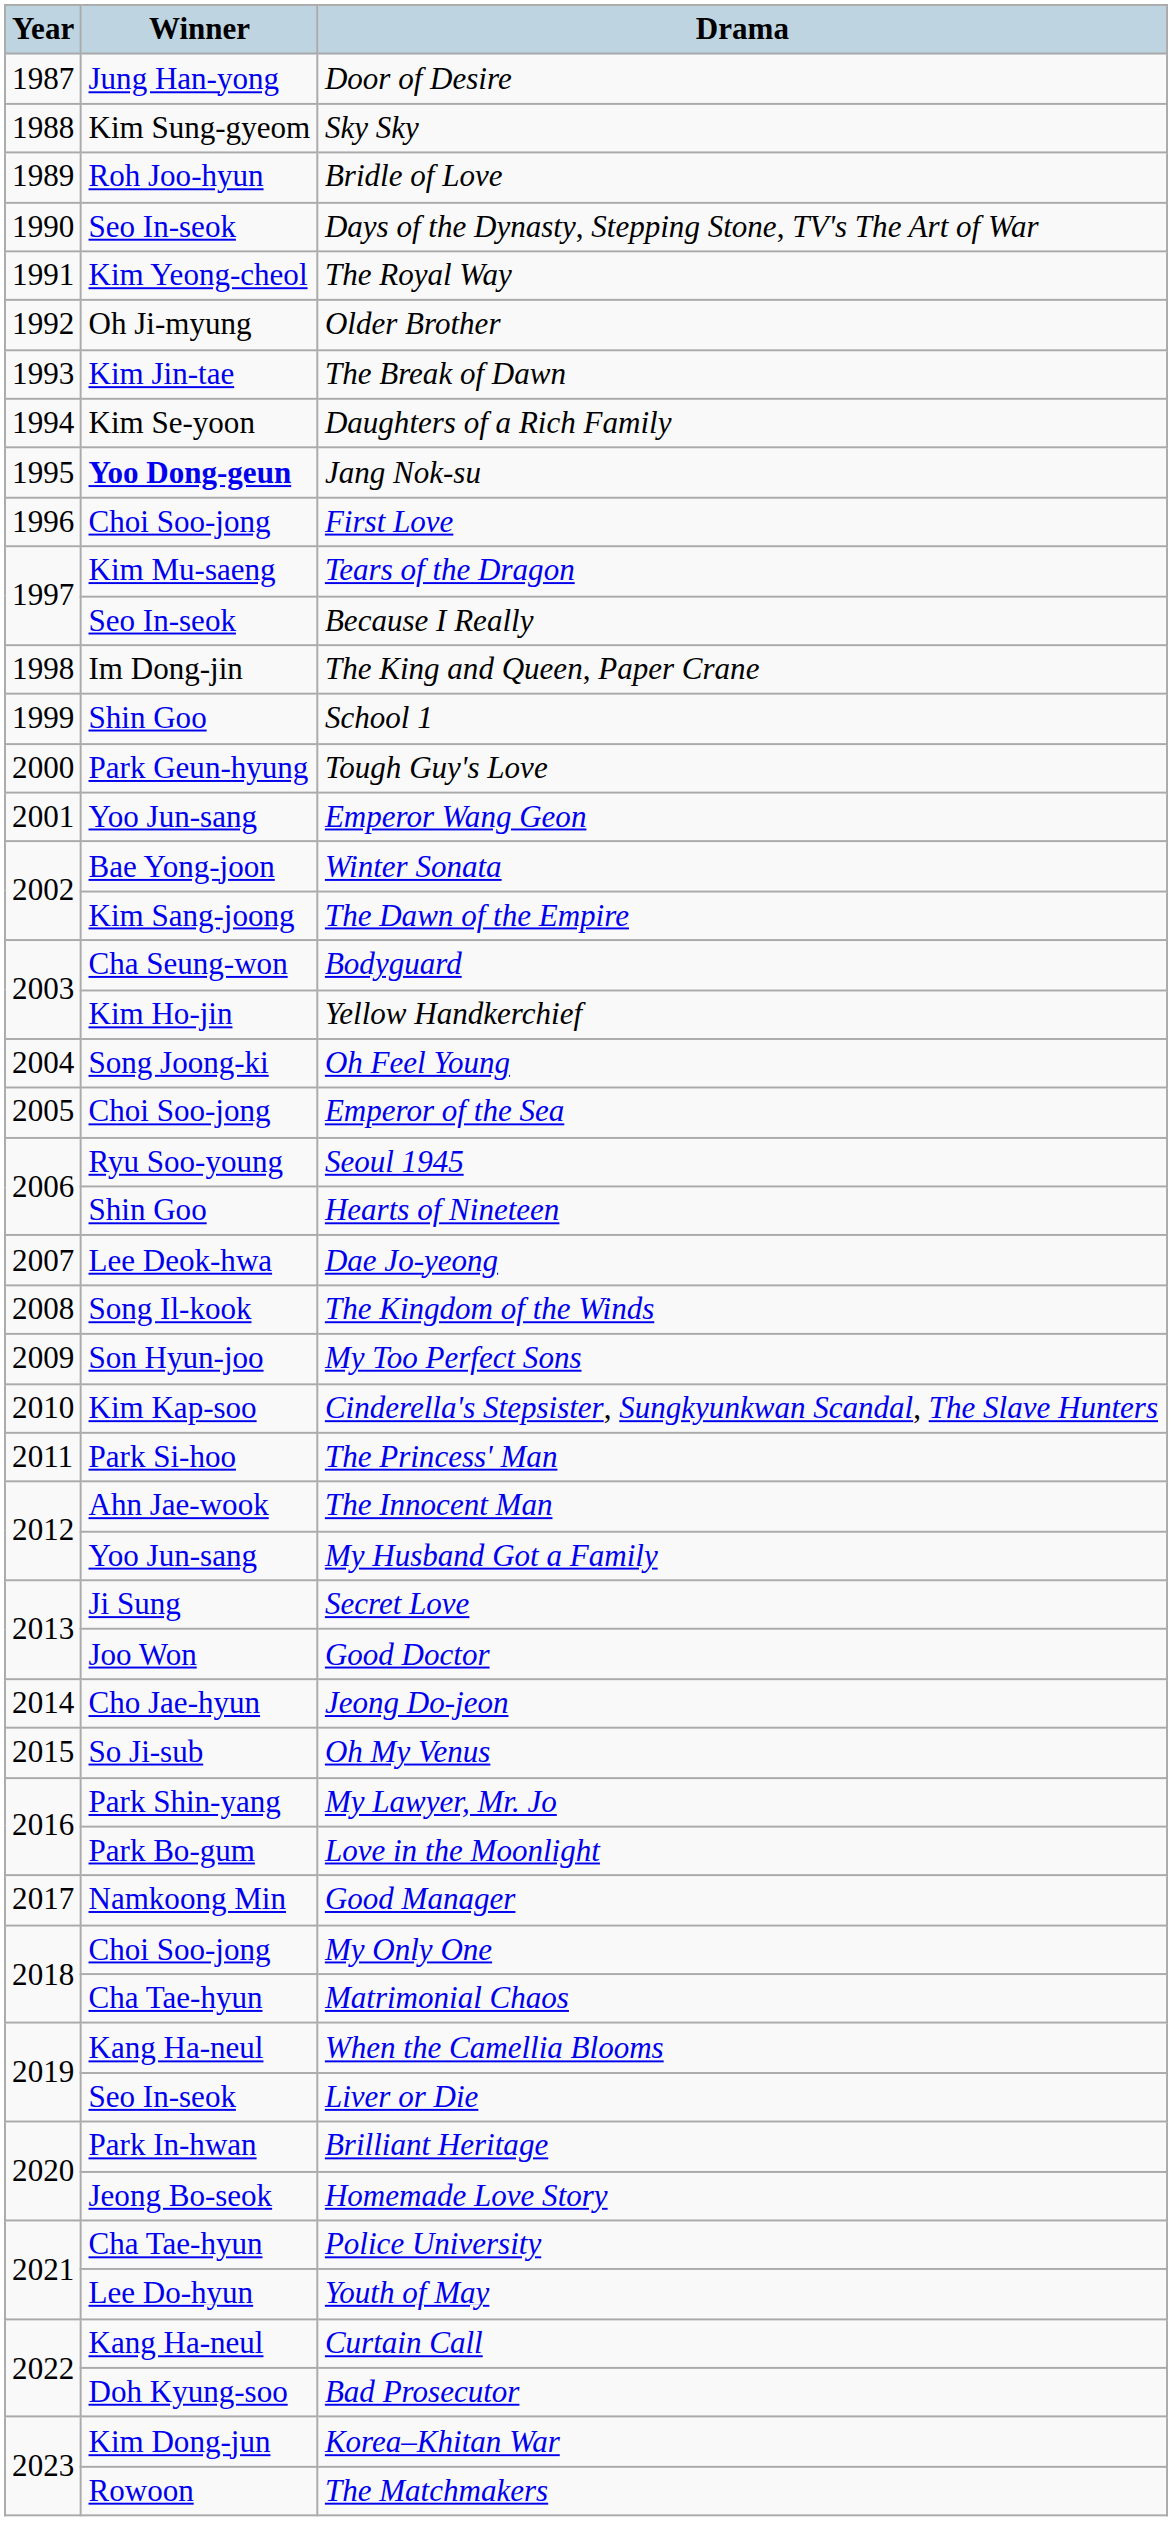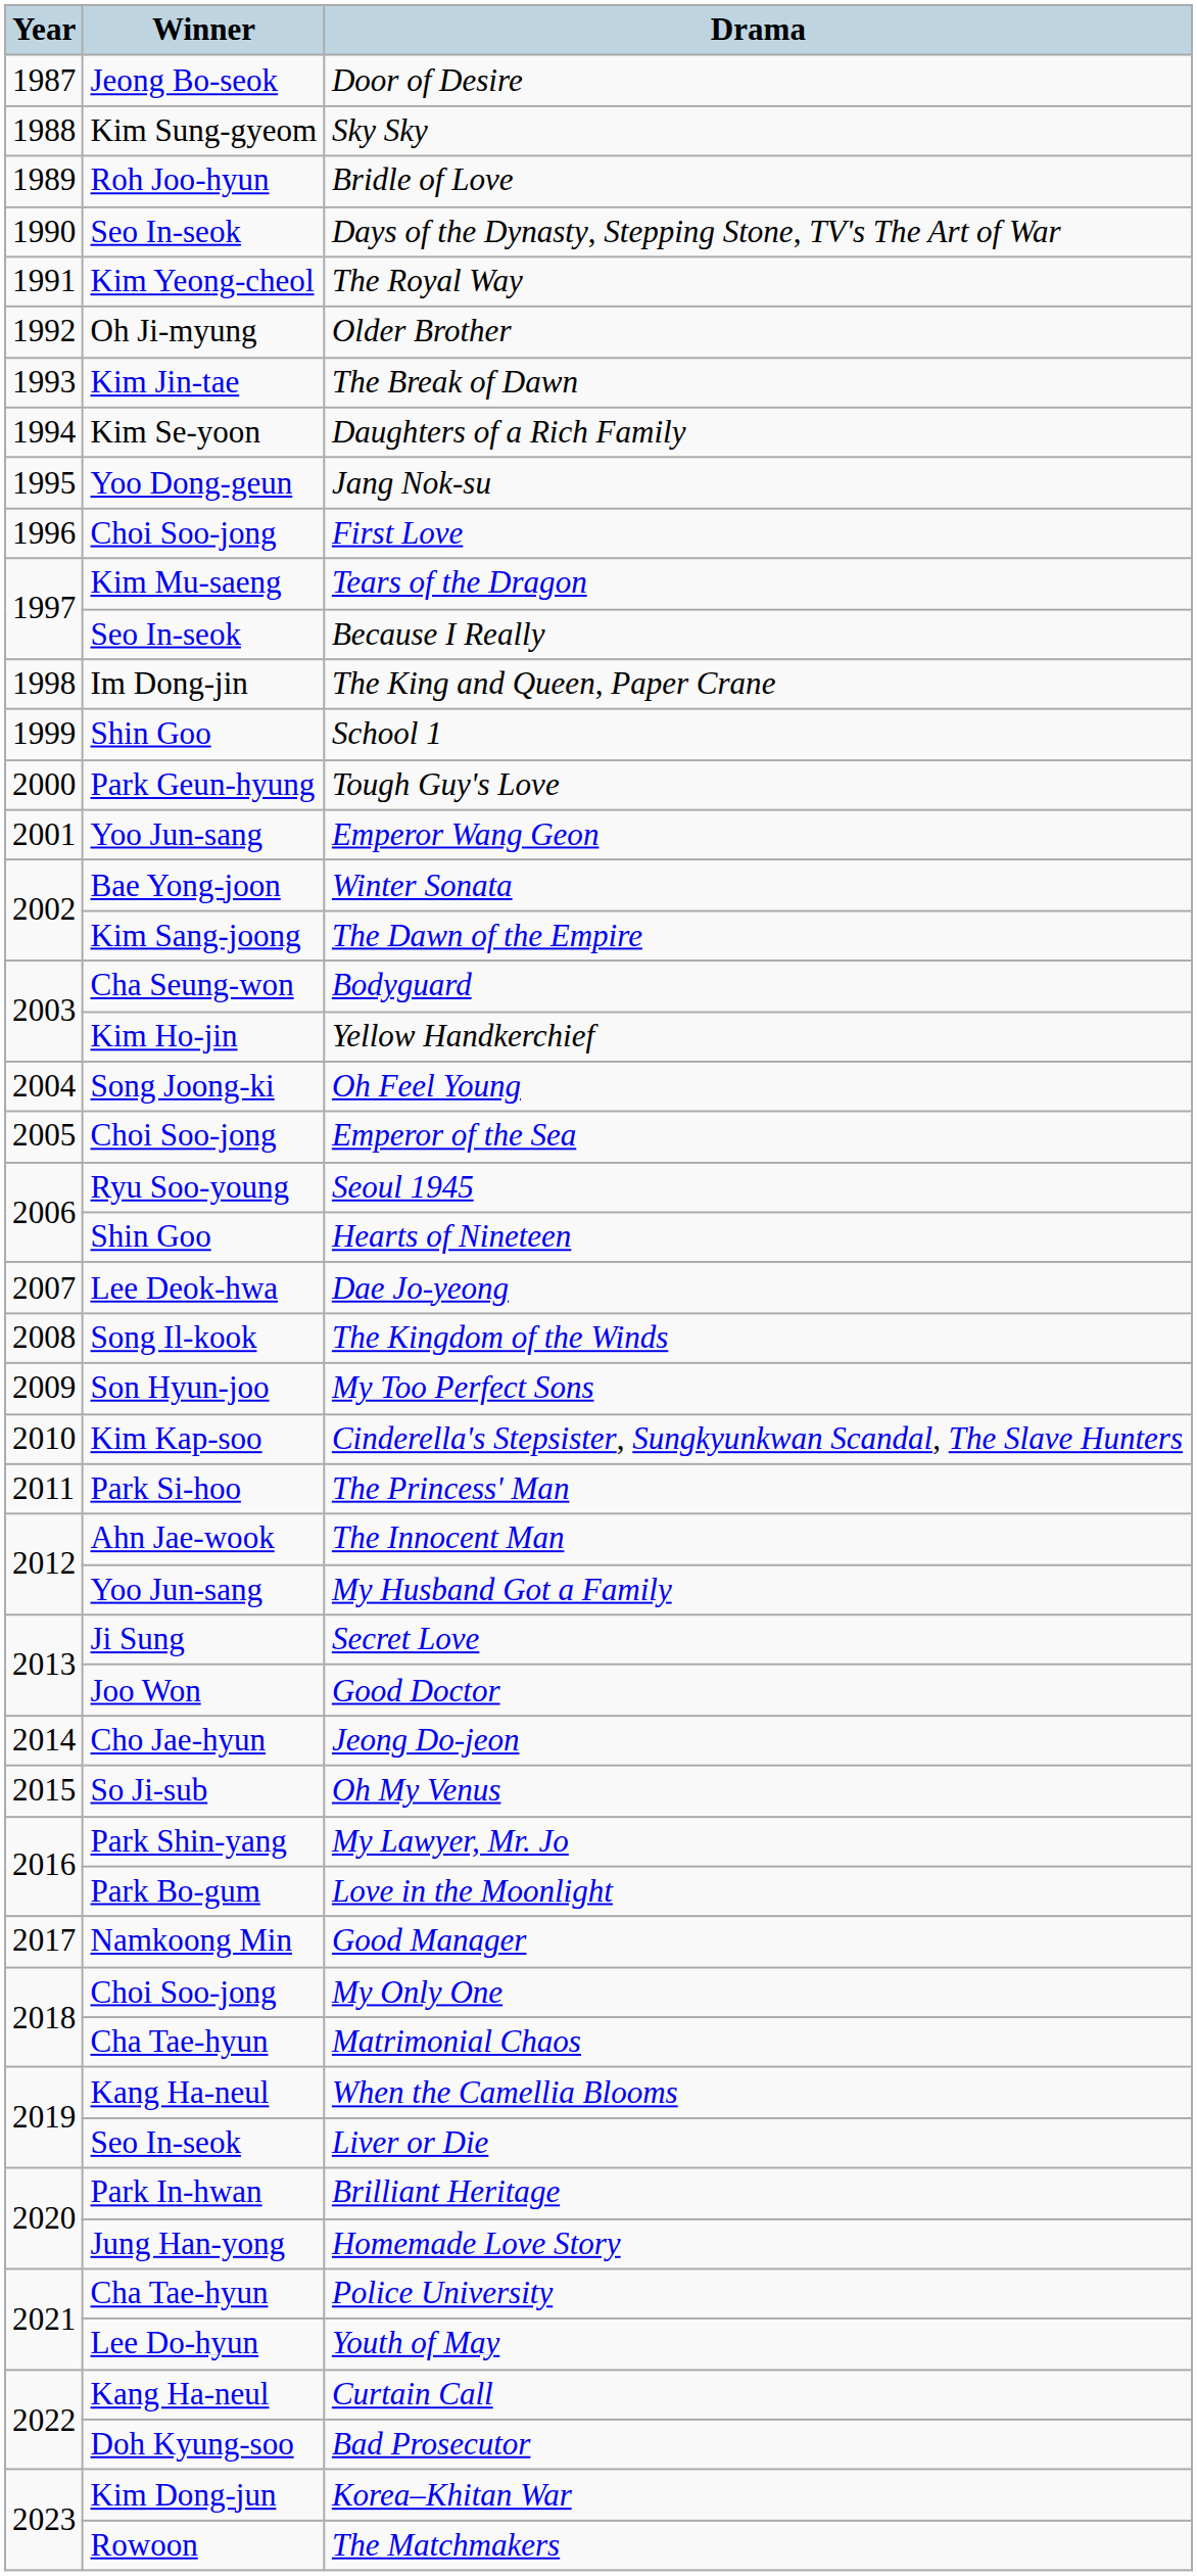Door of Desire | Winner: Jung Han-yong -> Jeong Bo-seok
Jang Nok-su | Winner: bold -> normal
Homemade Love Story | Winner: Jeong Bo-seok -> Jung Han-yong
